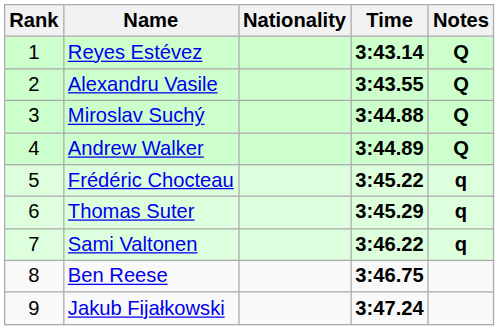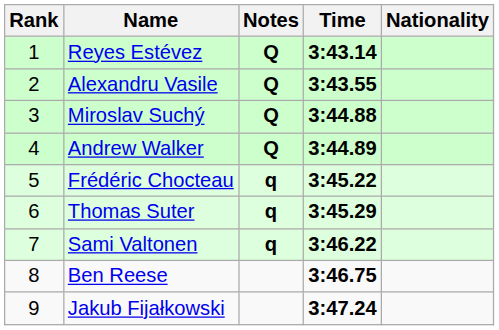columns swapped: Nationality <-> Notes
